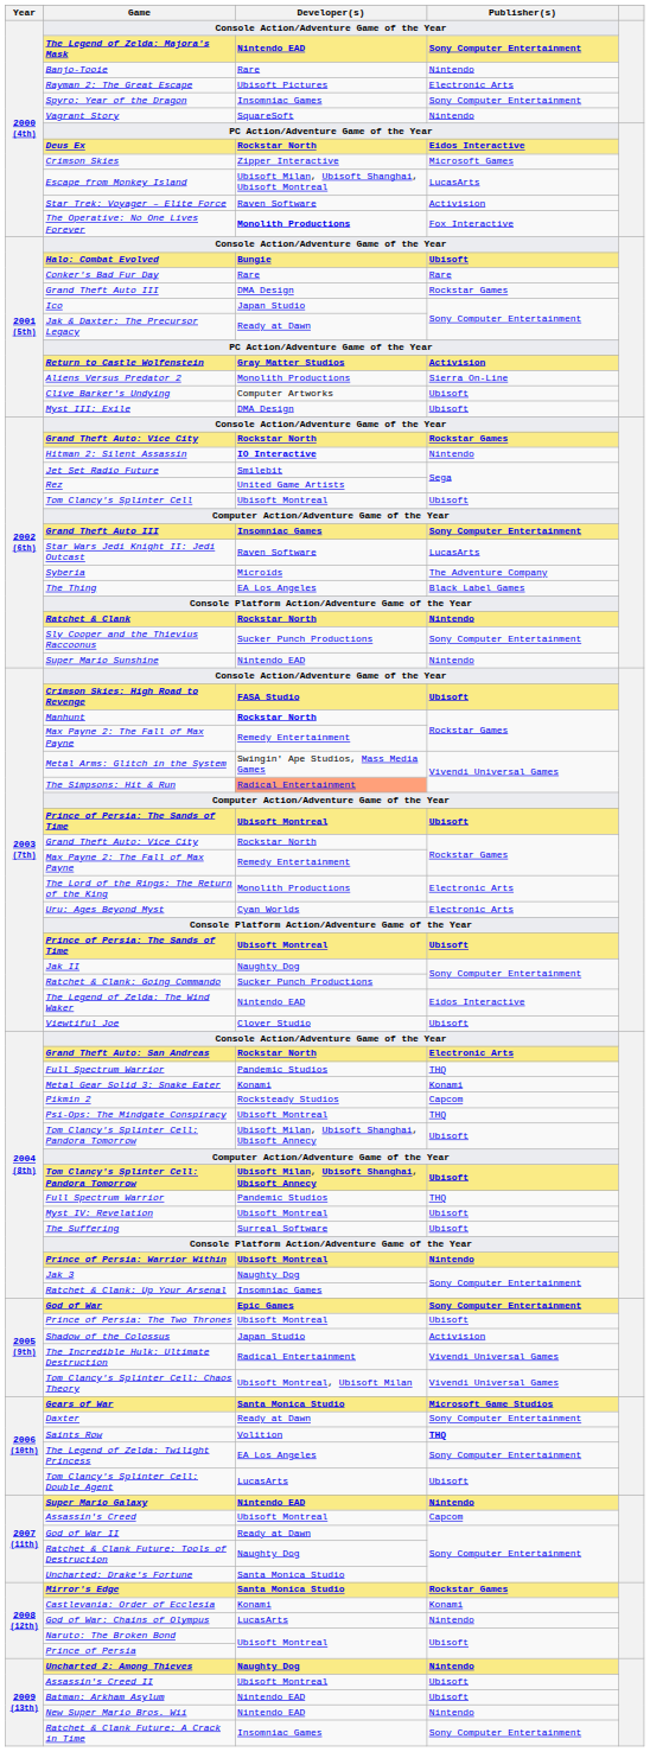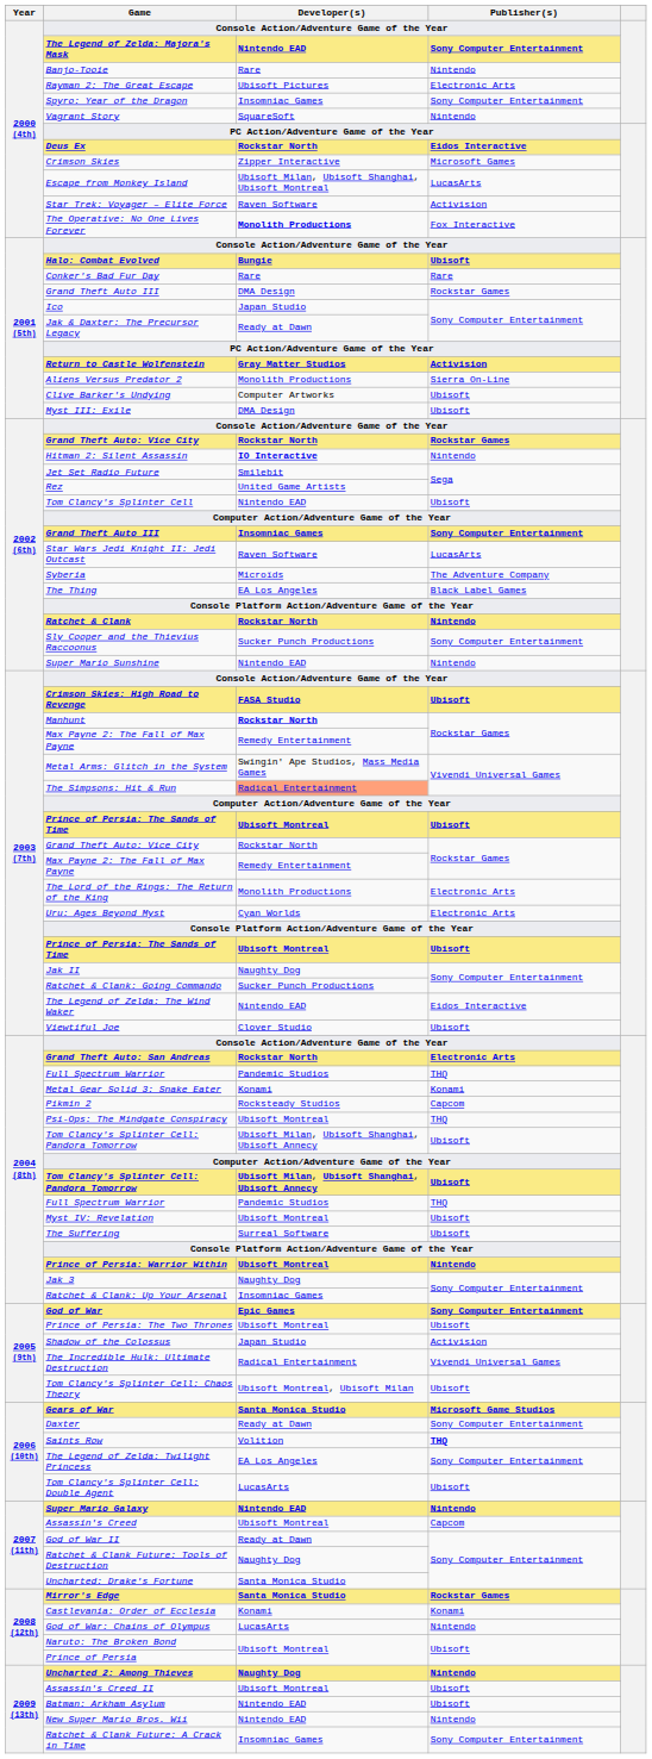Tom Clancy's Splinter Cell | Developer(s): Ubisoft Montreal -> Nintendo EAD
Tom Clancy's Splinter Cell: Chaos Theory | Publisher(s): Vivendi Universal Games -> Ubisoft
